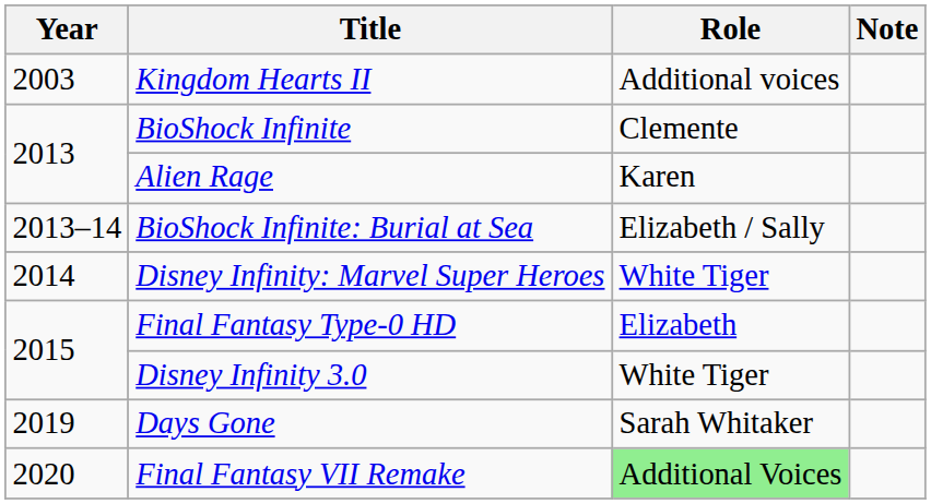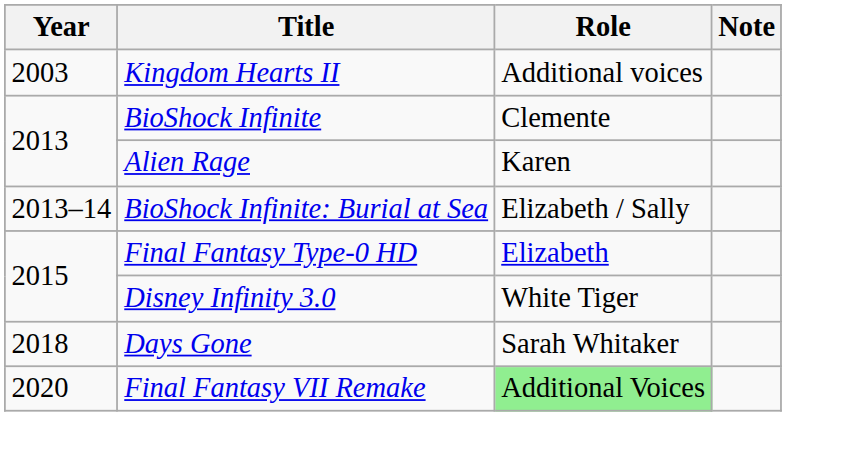- row: 2014 | Disney Infinity: Marvel Super Heroes | White Tiger
Days Gone | Year: 2019 -> 2018
